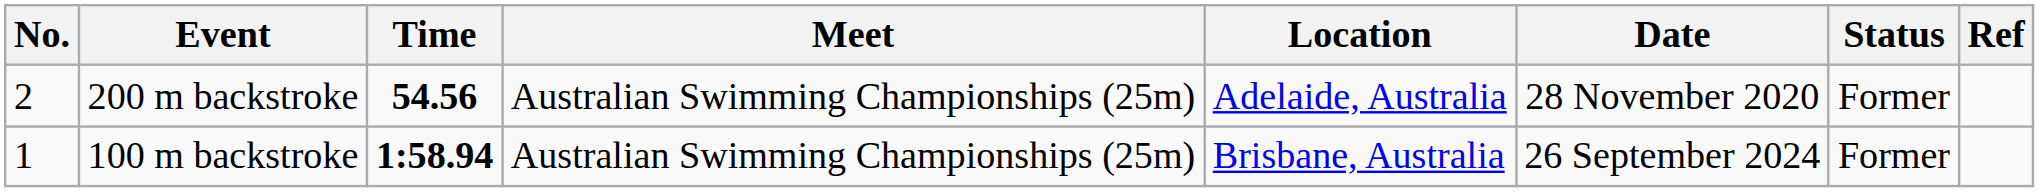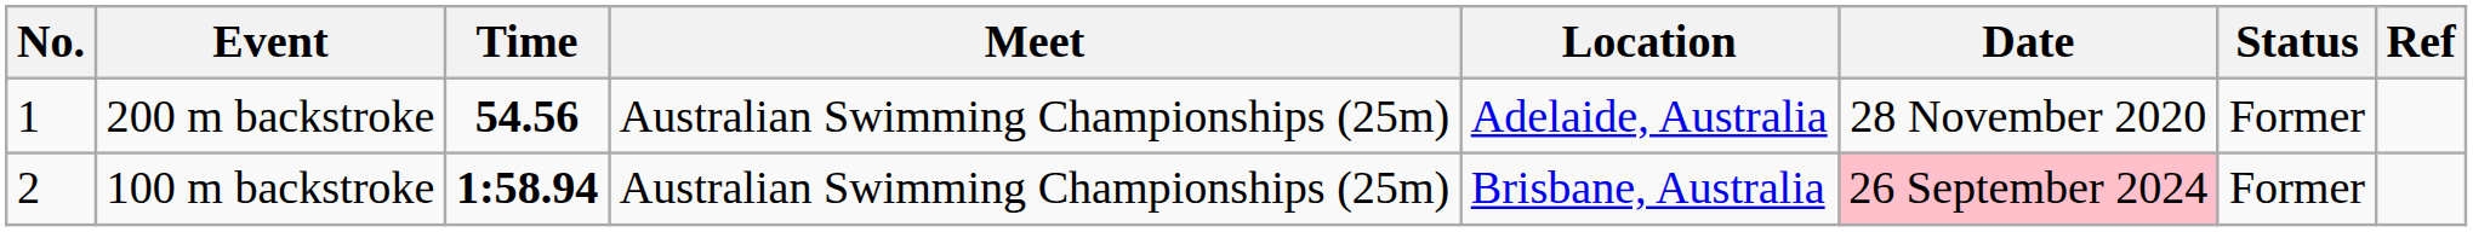200 m backstroke | No.: 2 -> 1
100 m backstroke | No.: 1 -> 2
100 m backstroke | Date: no background -> pink background
